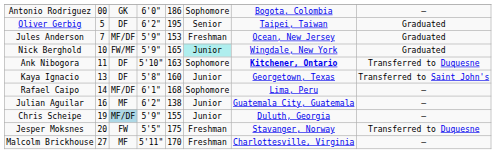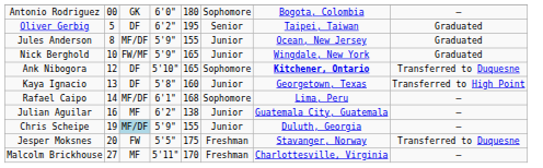Antonio Rodriguez | column 5: 186 -> 180
Jules Anderson | column 2: 7 -> 8
Jules Anderson | column 5: 153 -> 155
Jules Anderson | column 6: Freshman -> Junior
Nick Berghold | column 6: paleturquoise background -> no background
Ank Nibogora | column 2: 11 -> 12
Ank Nibogora | column 5: 163 -> 165
Kaya Ignacio | column 8: Transferred to Saint John's -> Transferred to High Point
